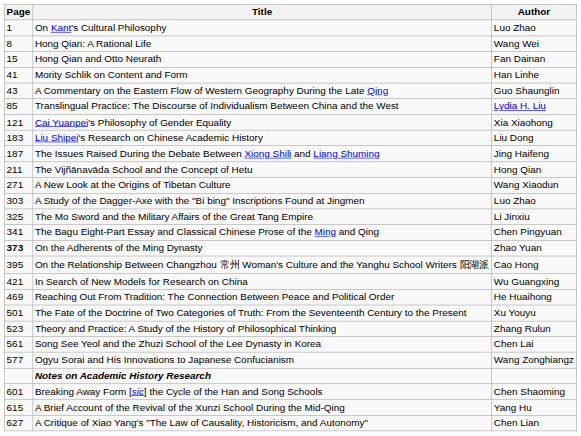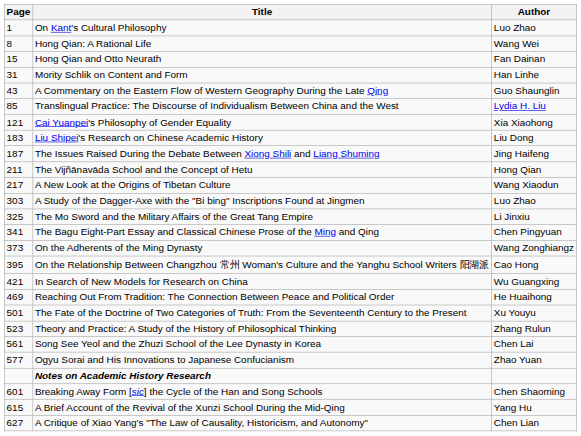Mority Schlik on Content and Form | Page: 41 -> 31
A New Look at the Origins of Tibetan Culture | Page: 271 -> 217
On the Adherents of the Ming Dynasty | Page: bold -> normal
On the Adherents of the Ming Dynasty | Author: Zhao Yuan -> Wang Zonghiangz
Ogyu Sorai and His Innovations to Japanese Confucianism | Author: Wang Zonghiangz -> Zhao Yuan
